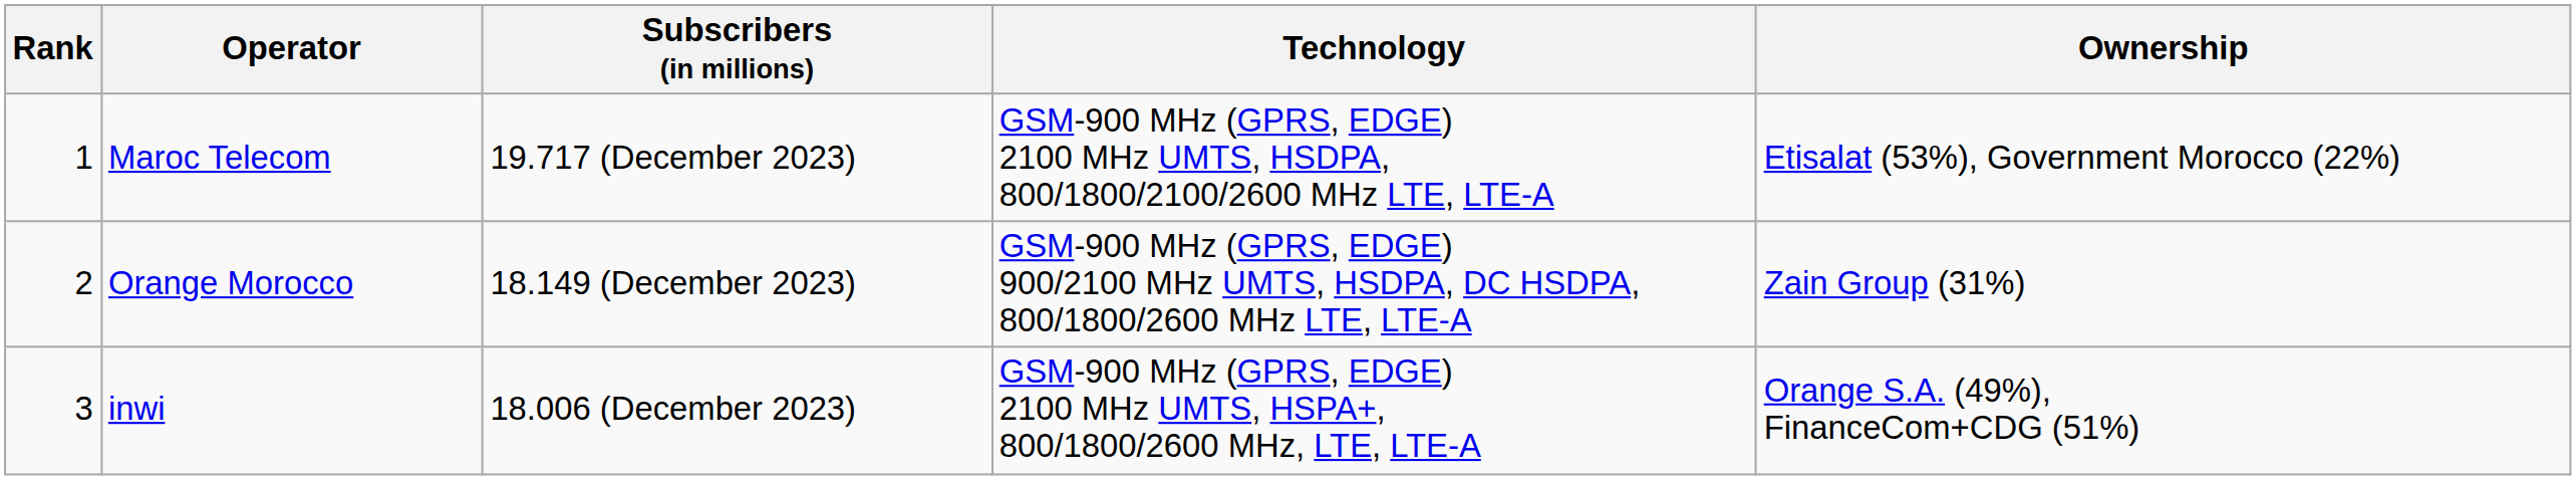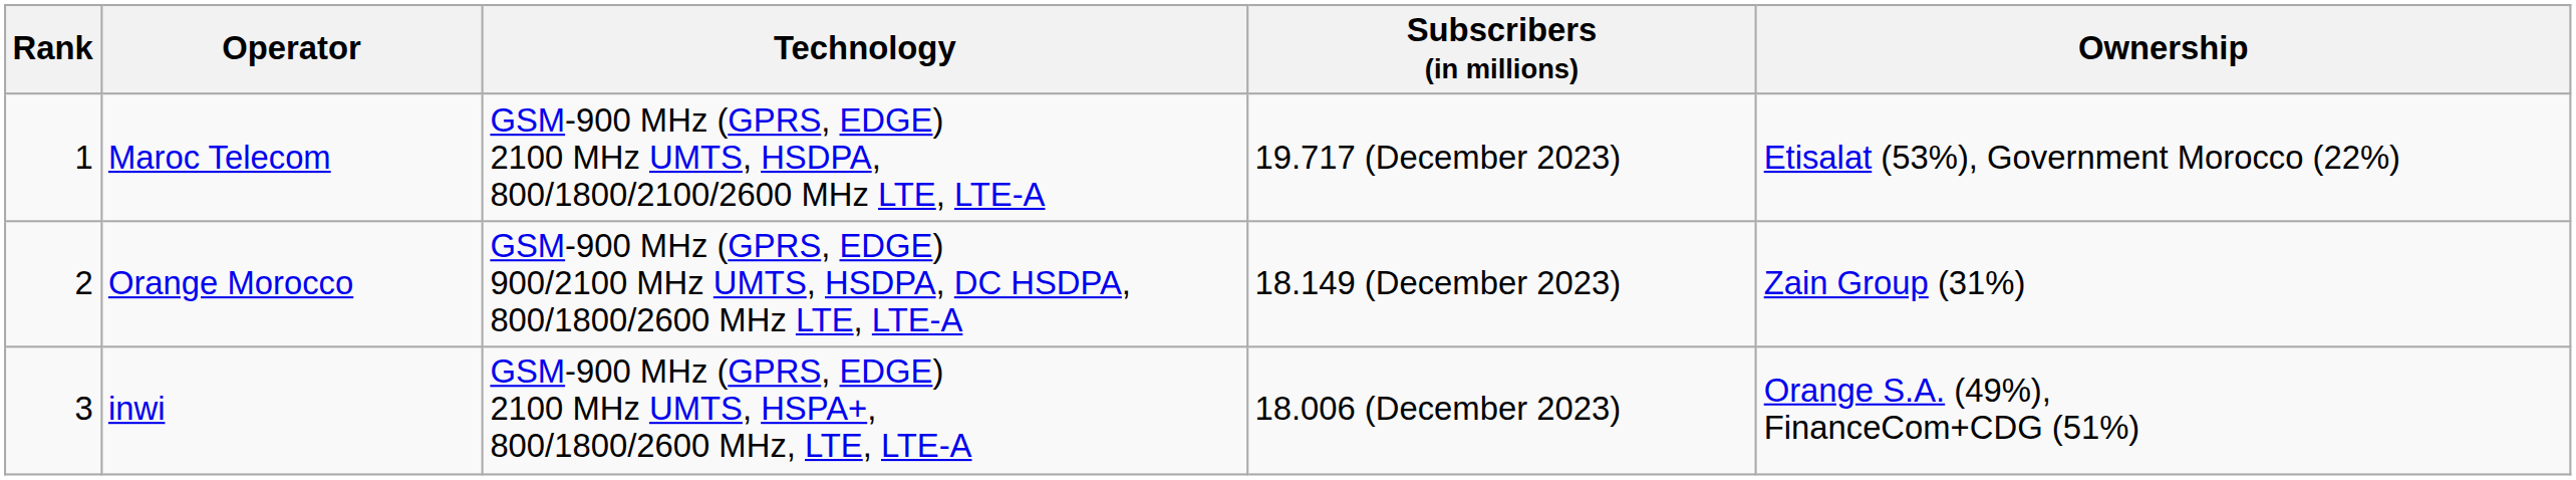columns swapped: Technology <-> Subscribers (in millions)
